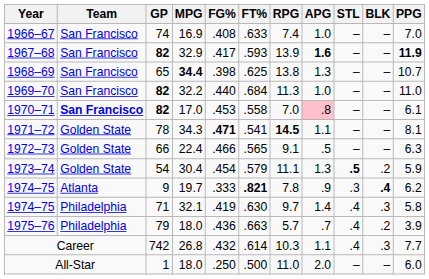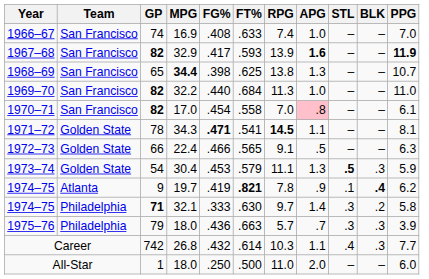1970–71 | Team: bold -> normal
1970–71 | FG%: .453 -> .454
1973–74 | FG%: .454 -> .453
1973–74 | BLK: .2 -> .3
1974–75 / 19.7 | FG%: .333 -> .419
1974–75 / 19.7 | STL: .3 -> .1
1974–75 / 32.1 | GP: normal -> bold
1974–75 / 32.1 | FG%: .419 -> .333
1974–75 / 32.1 | STL: .4 -> .3
1974–75 / 32.1 | BLK: .3 -> .2
1975–76 | STL: .4 -> .3
1975–76 | BLK: .2 -> .3
